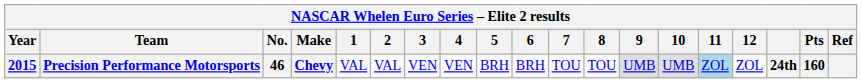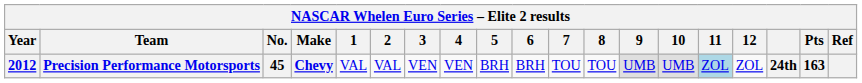Precision Performance Motorsports | Year: 2015 -> 2012
Precision Performance Motorsports | No.: 46 -> 45
Precision Performance Motorsports | Pts: 160 -> 163
